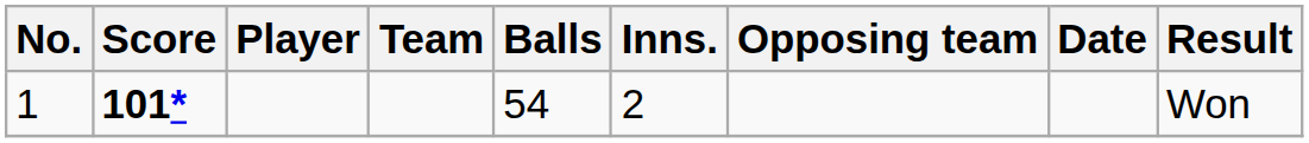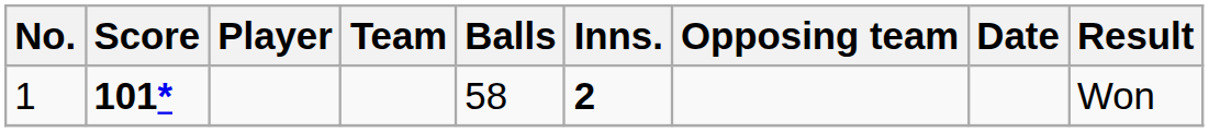1 | Balls: 54 -> 58
1 | Inns.: normal -> bold
